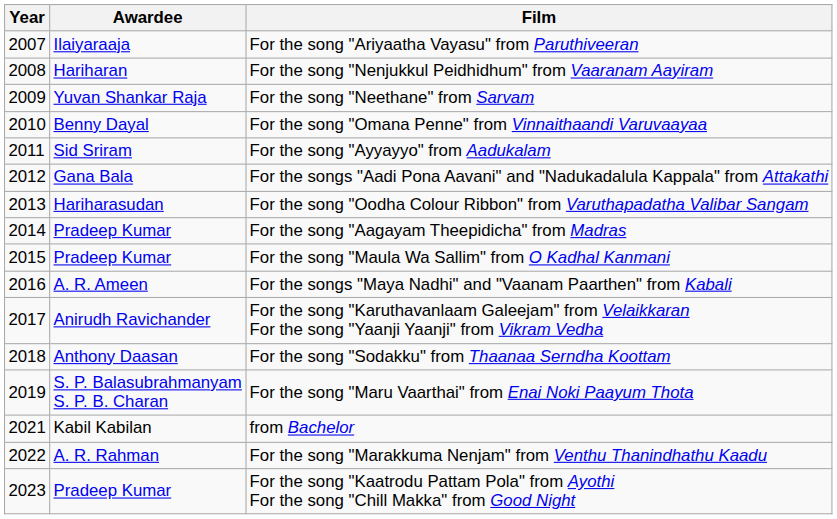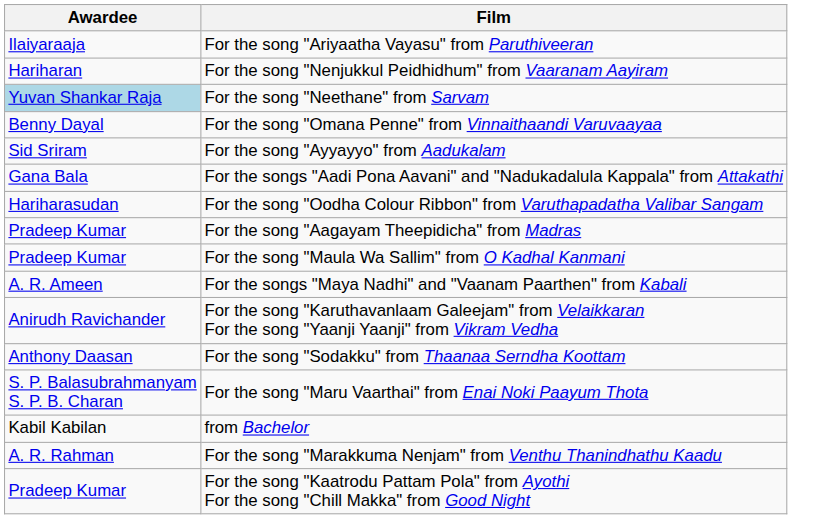- column: Year | 2007 | 2008 | 2009 | 2010 | 2011 | 2012 | 2013 | 2014 | 2015 | 2016 | 2017 | 2018 | 2019 | 2021 | 2022 | 2023
For the song "Neethane" from Sarvam | Awardee: no background -> lightblue background
